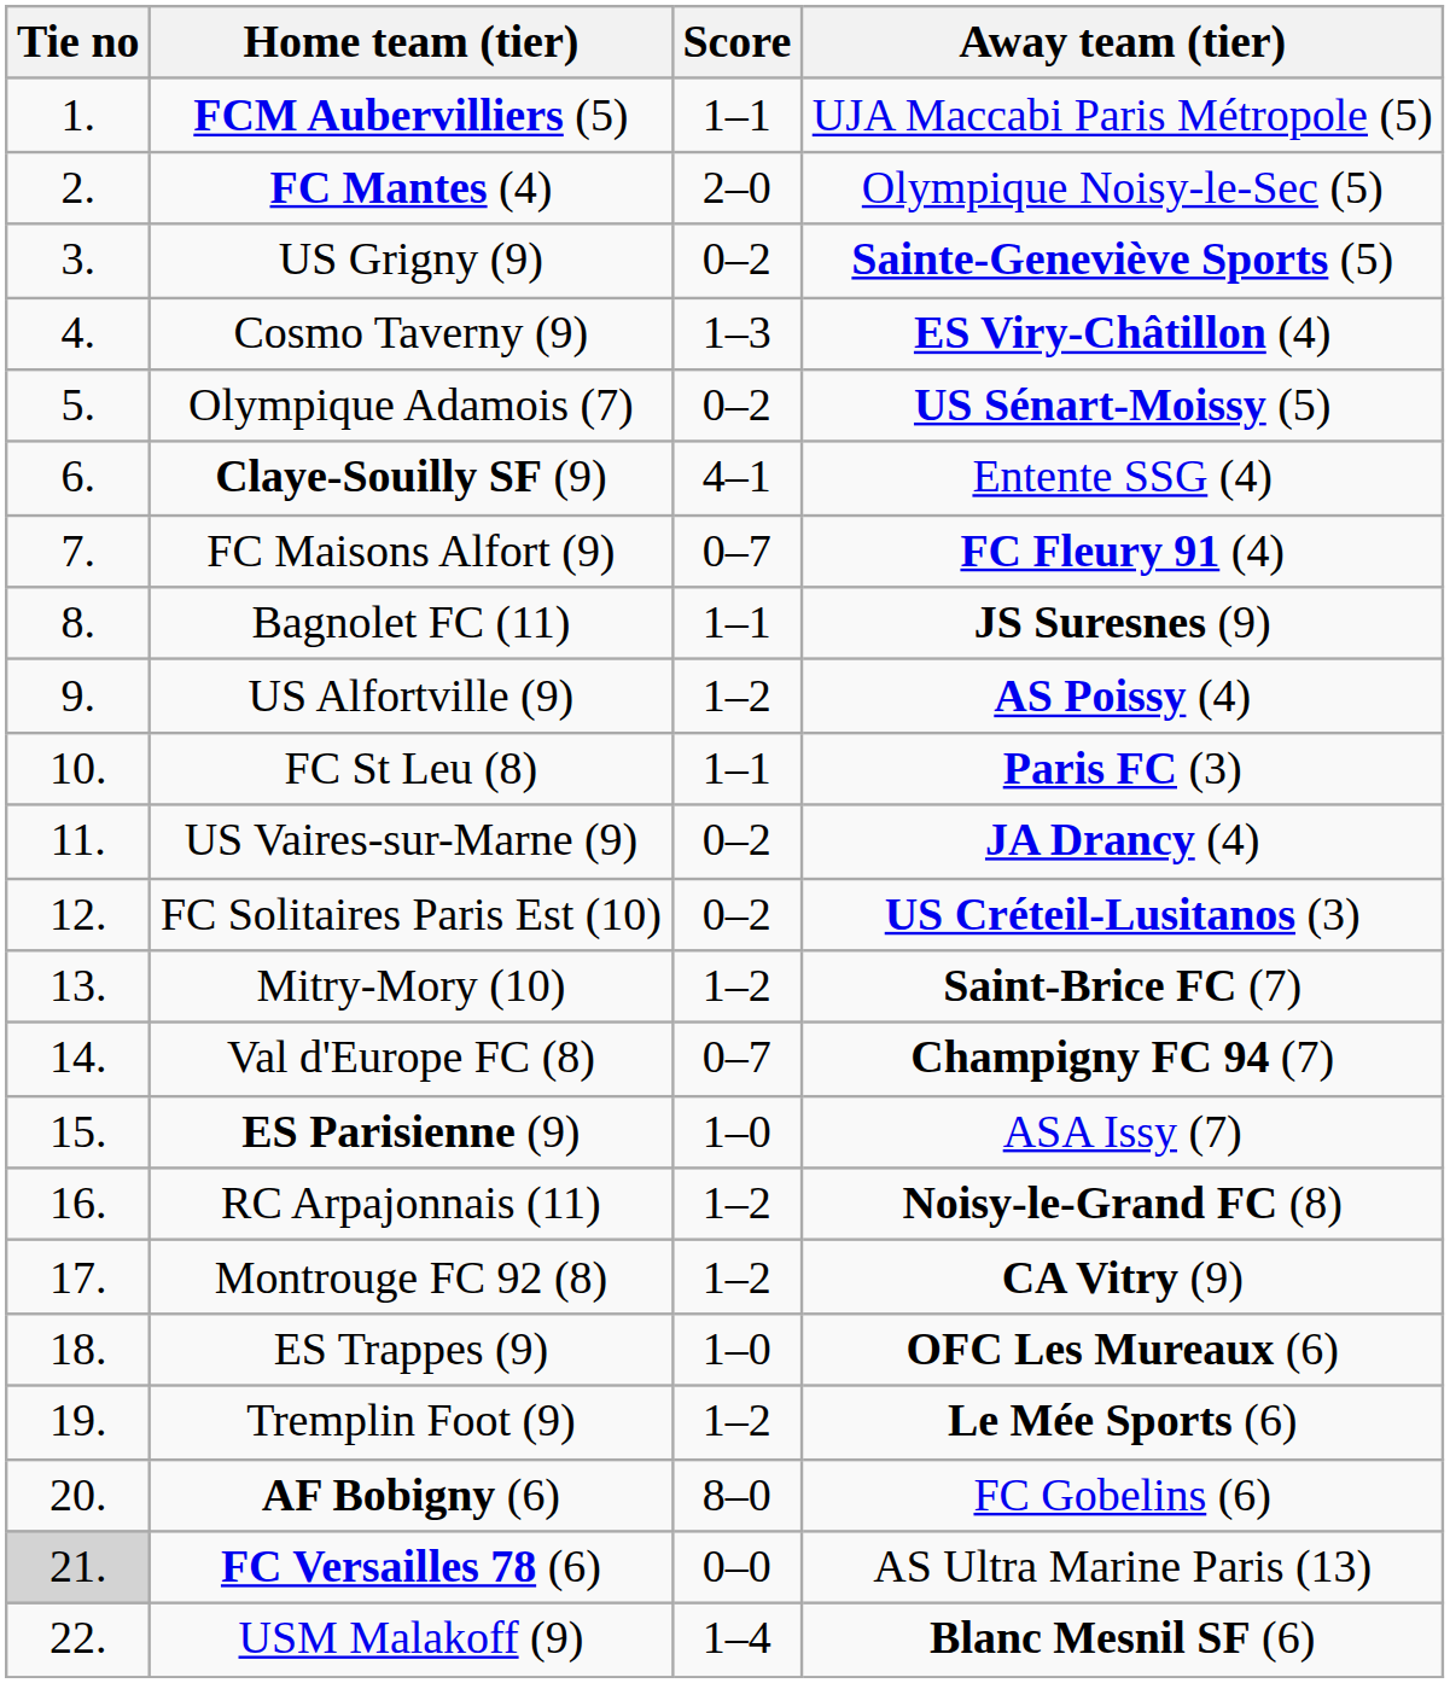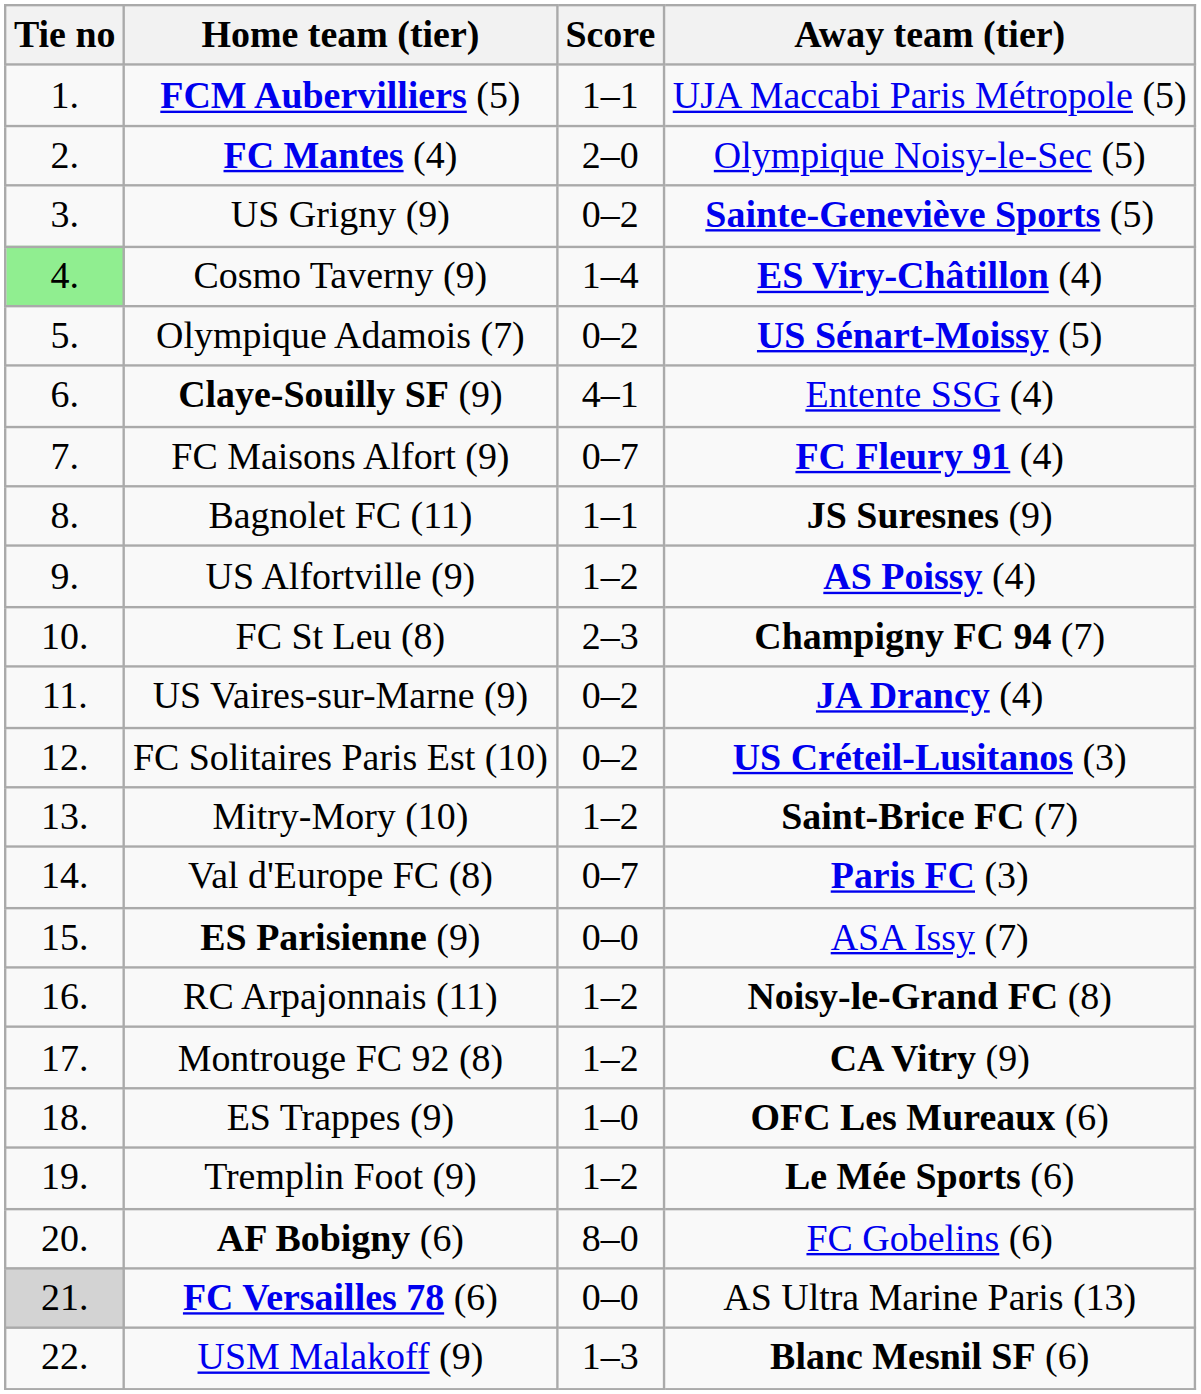Cosmo Taverny (9) | Tie no: no background -> lightgreen background
Cosmo Taverny (9) | Score: 1–3 -> 1–4
FC St Leu (8) | Score: 1–1 -> 2–3
FC St Leu (8) | Away team (tier): Paris FC (3) -> Champigny FC 94 (7)
Val d'Europe FC (8) | Away team (tier): Champigny FC 94 (7) -> Paris FC (3)
ES Parisienne (9) | Score: 1–0 -> 0–0
USM Malakoff (9) | Score: 1–4 -> 1–3
